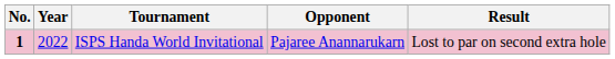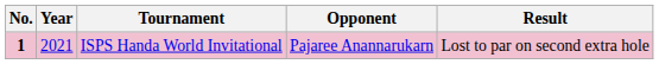ISPS Handa World Invitational | Year: 2022 -> 2021
